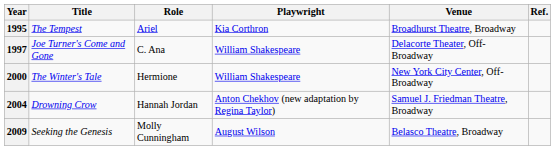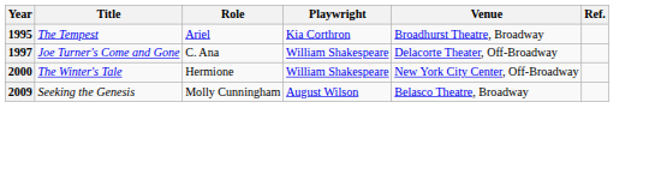- row: 2004 | Drowning Crow | Hannah Jordan | Anton Chekhov (new adaptation by Regina Taylor) | Samuel J. Friedman Theatre, Broadway
